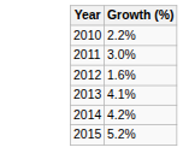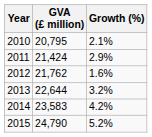+ column: GVA (£ million) | 20,795 | 21,424 | 21,762 | 22,644 | 23,583 | 24,790
2010 | Growth (%): 2.2% -> 2.1%
2011 | Growth (%): 3.0% -> 2.9%
2013 | Growth (%): 4.1% -> 3.2%
